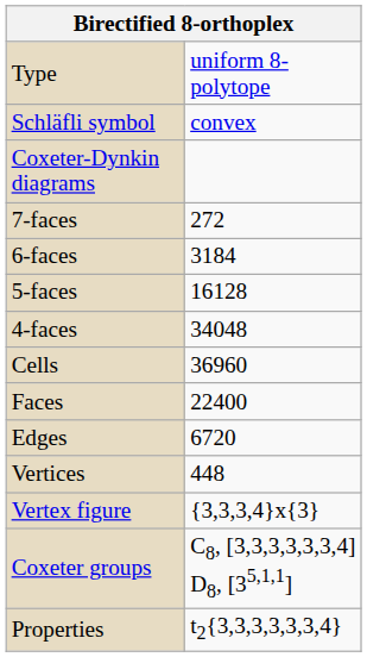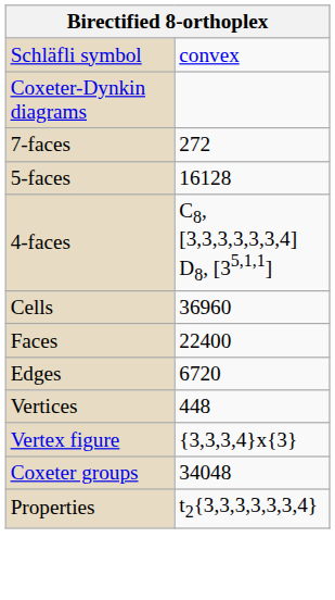- row: Type | uniform 8-polytope
- row: 6-faces | 3184
4-faces | column 2: 34048 -> C8, [3,3,3,3,3,3,4] D8, [35,1,1]
Coxeter groups | column 2: C8, [3,3,3,3,3,3,4] D8, [35,1,1] -> 34048
